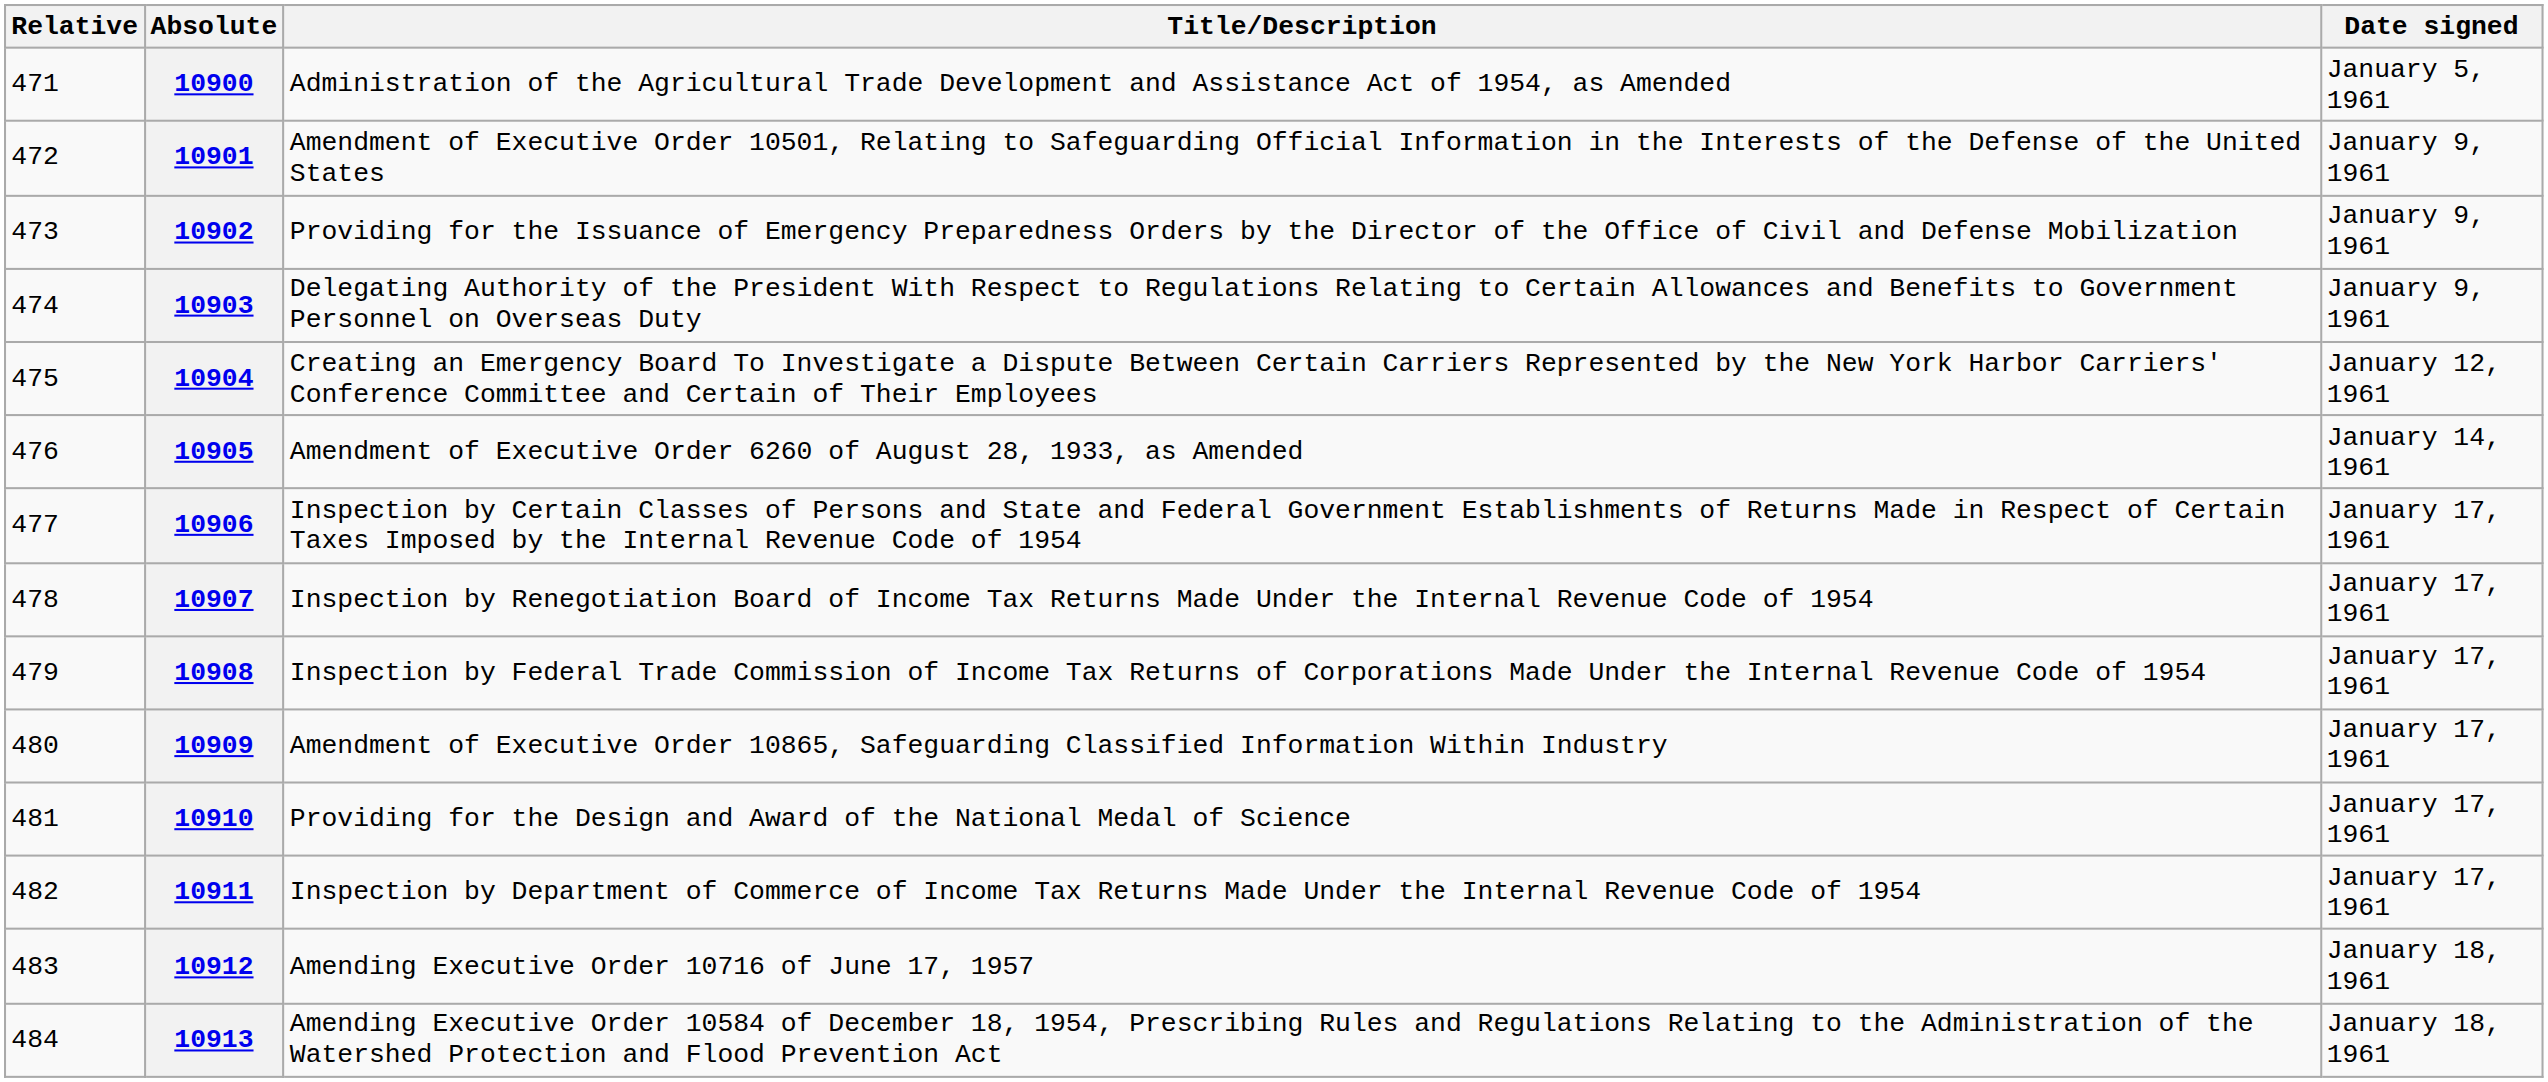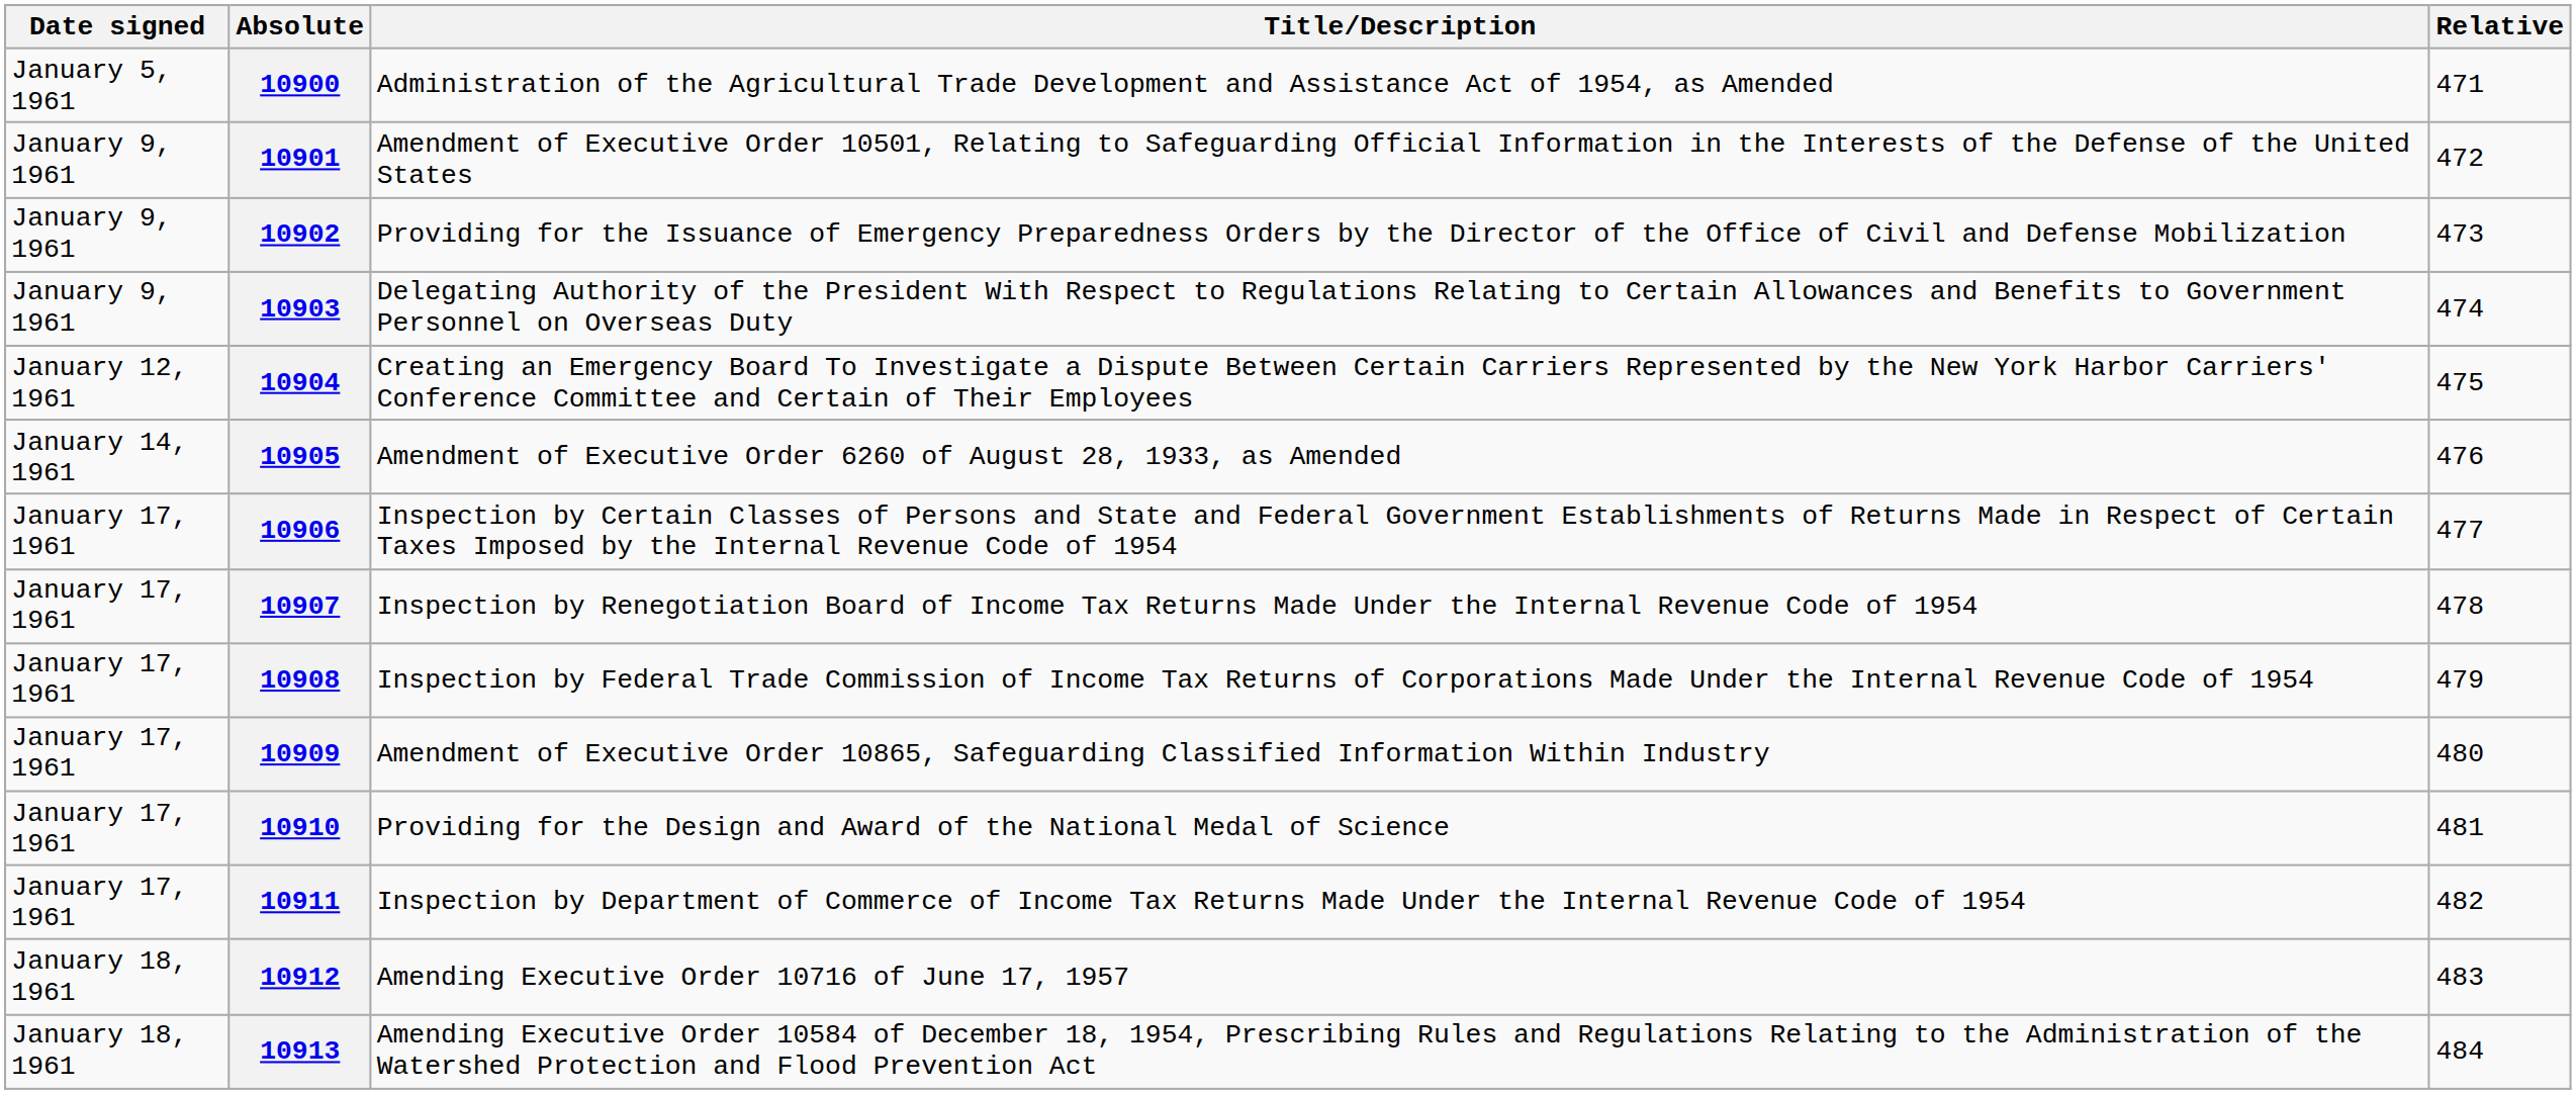columns swapped: Relative <-> Date signed
